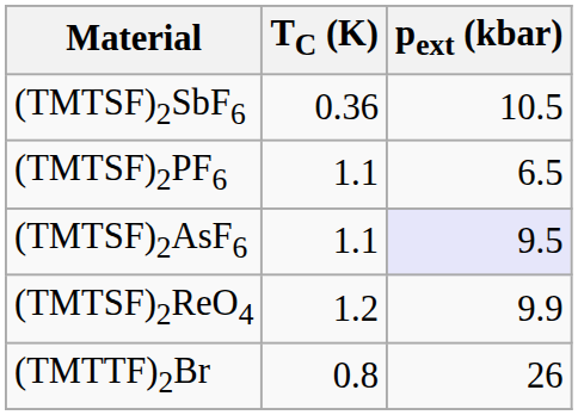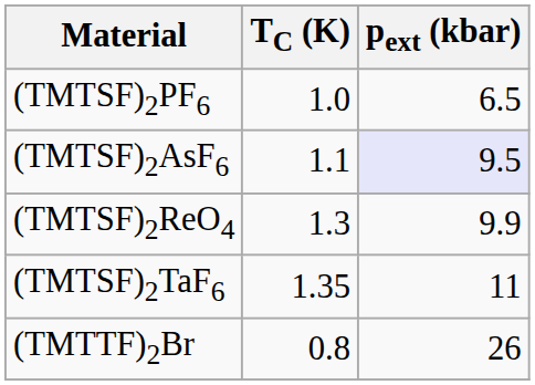- row: (TMTSF)2SbF6 | 0.36 | 10.5
(TMTSF)2PF6 | TC (K): 1.1 -> 1.0
(TMTSF)2ReO4 | TC (K): 1.2 -> 1.3
+ row: (TMTSF)2TaF6 | 1.35 | 11
